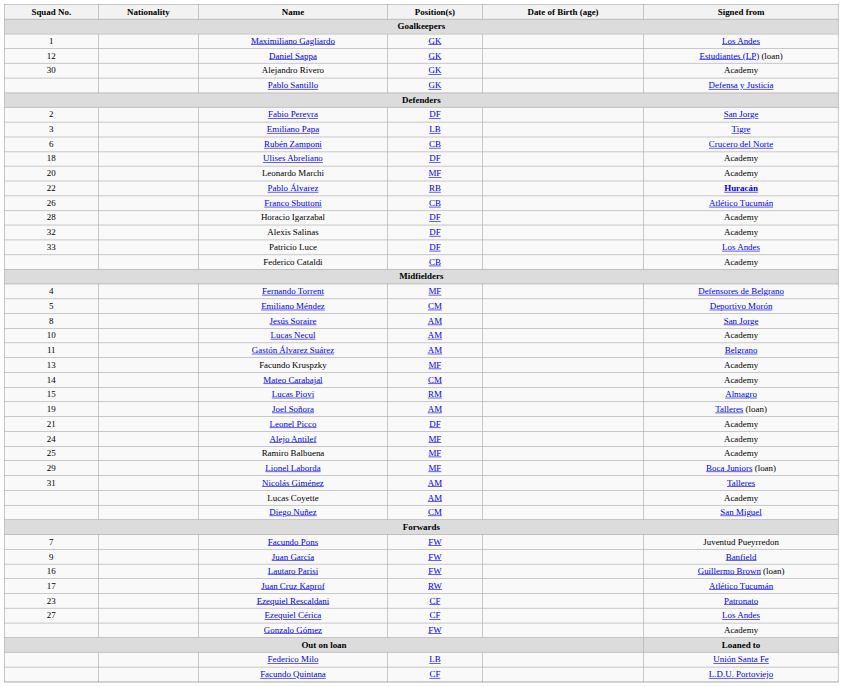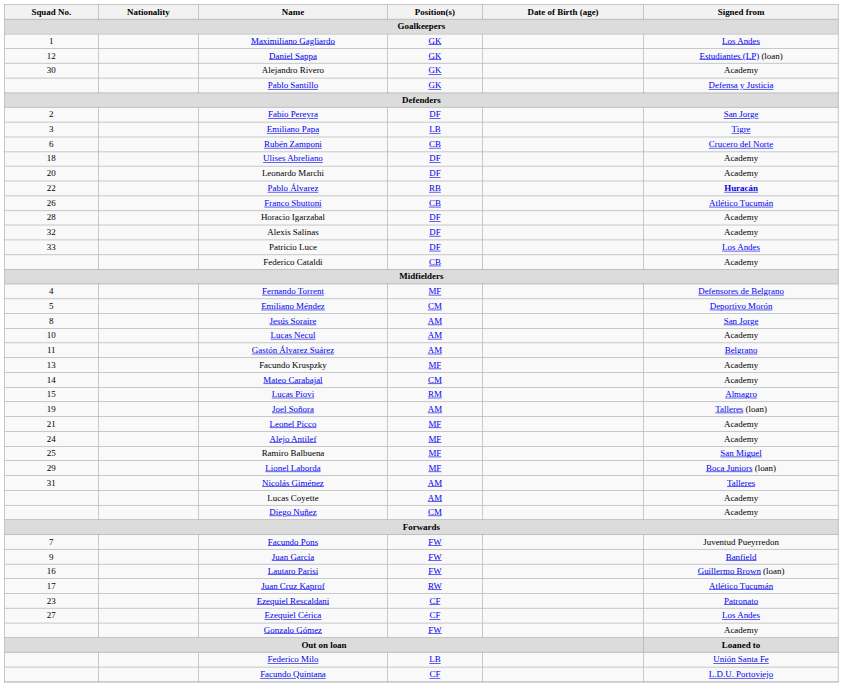Leonardo Marchi | Position(s) / Goalkeepers: MF -> DF
Leonel Picco | Position(s) / Goalkeepers: DF -> MF
Ramiro Balbuena | Signed from / Goalkeepers: Academy -> San Miguel
Diego Nuñez | Signed from / Goalkeepers: San Miguel -> Academy
